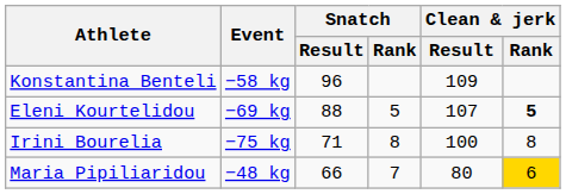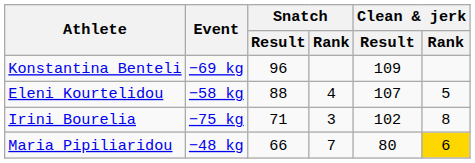Konstantina Benteli | Event: −58 kg -> −69 kg
Eleni Kourtelidou | Event: −69 kg -> −58 kg
Eleni Kourtelidou | Snatch / Rank: 5 -> 4
Eleni Kourtelidou | Clean & jerk / Rank: bold -> normal
Irini Bourelia | Snatch / Rank: 8 -> 3
Irini Bourelia | Clean & jerk / Result: 100 -> 102
